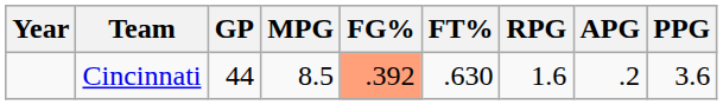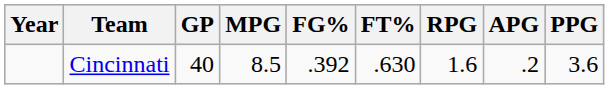Cincinnati | GP: 44 -> 40
Cincinnati | FG%: lightsalmon background -> no background
